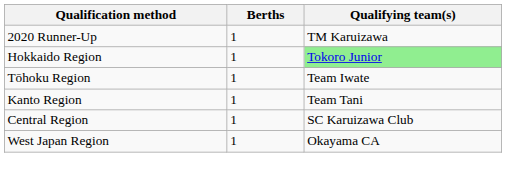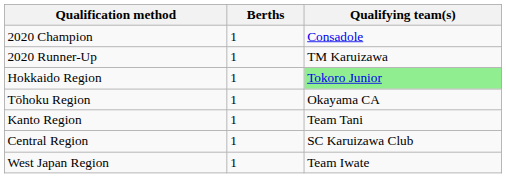+ row: 2020 Champion | 1 | Consadole
Tōhoku Region | Qualifying team(s): Team Iwate -> Okayama CA
West Japan Region | Qualifying team(s): Okayama CA -> Team Iwate
